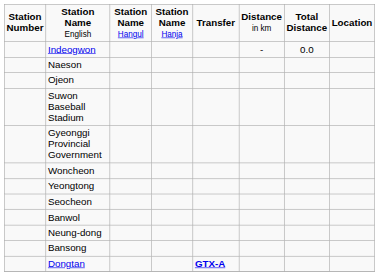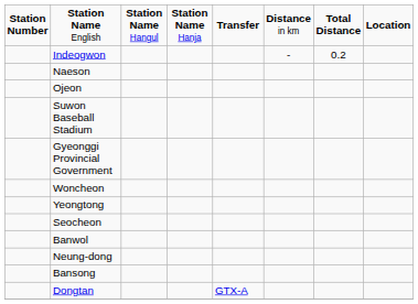Indeogwon | column 7: 0.0 -> 0.2
Dongtan | column 5: bold -> normal
